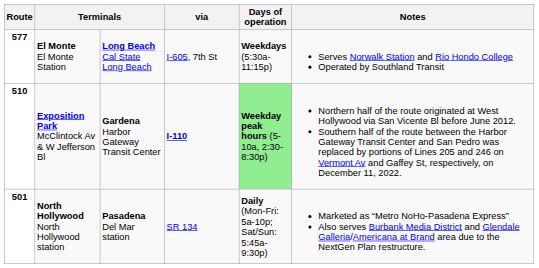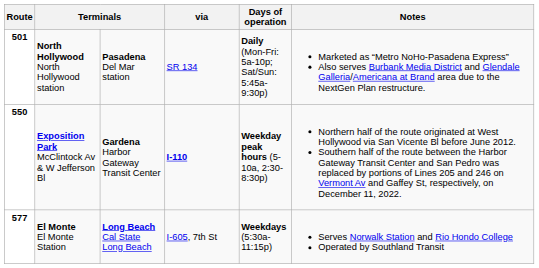rows swapped: North Hollywood North Hollywood station <-> El Monte El Monte Station
Exposition Park McClintock Av & W Jefferson Bl | Route: 510 -> 550
Exposition Park McClintock Av & W Jefferson Bl | Days of operation: lightgreen background -> no background
